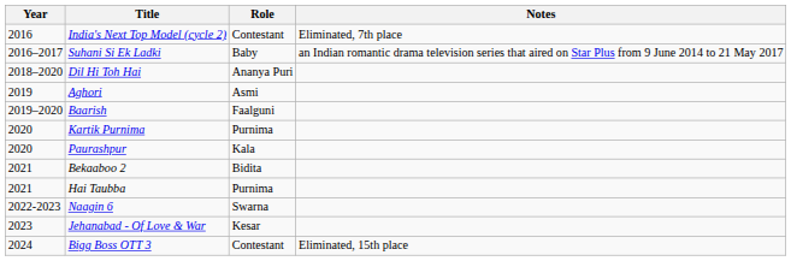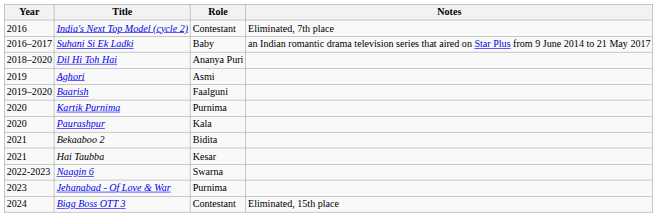Hai Taubba | Role: Purnima -> Kesar
Jehanabad - Of Love & War | Role: Kesar -> Purnima
